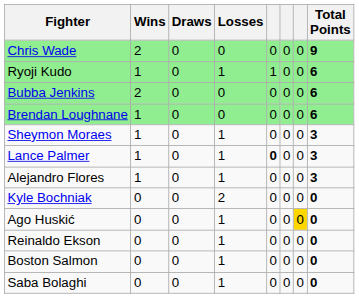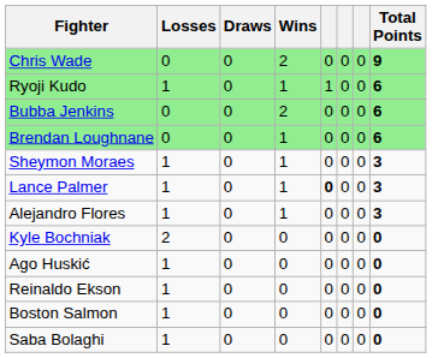columns swapped: Wins <-> Losses
Ago Huskić | column 7: gold background -> no background
